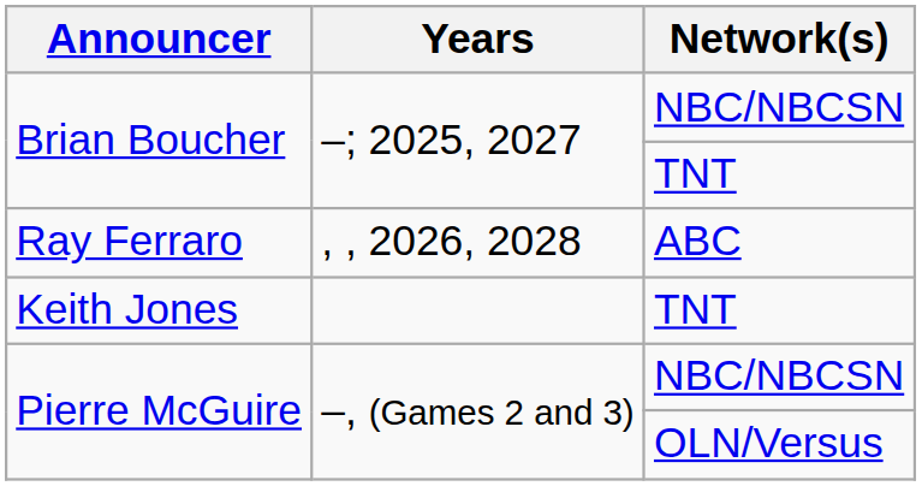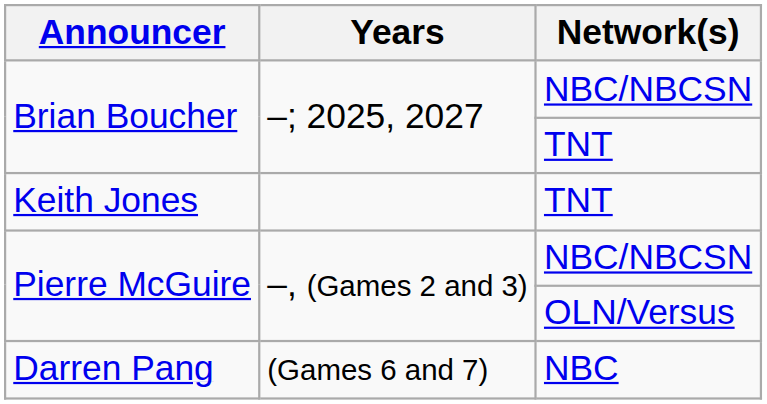- row: Ray Ferraro | , , 2026, 2028 | ABC
+ row: Darren Pang | (Games 6 and 7) | NBC
